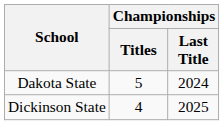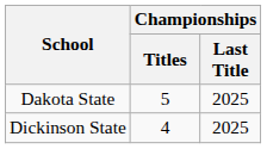Dakota State | Championships / Last Title: 2024 -> 2025
